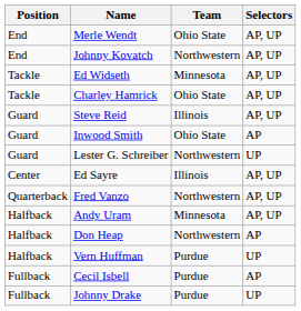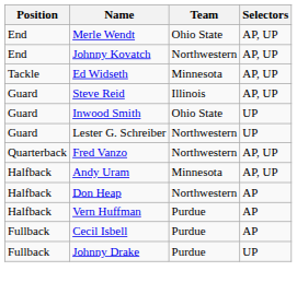- row: Tackle | Charley Hamrick | Ohio State | AP, UP
Inwood Smith | Selectors: AP -> UP
- row: Center | Ed Sayre | Illinois | AP, UP
Vern Huffman | Selectors: UP -> AP
